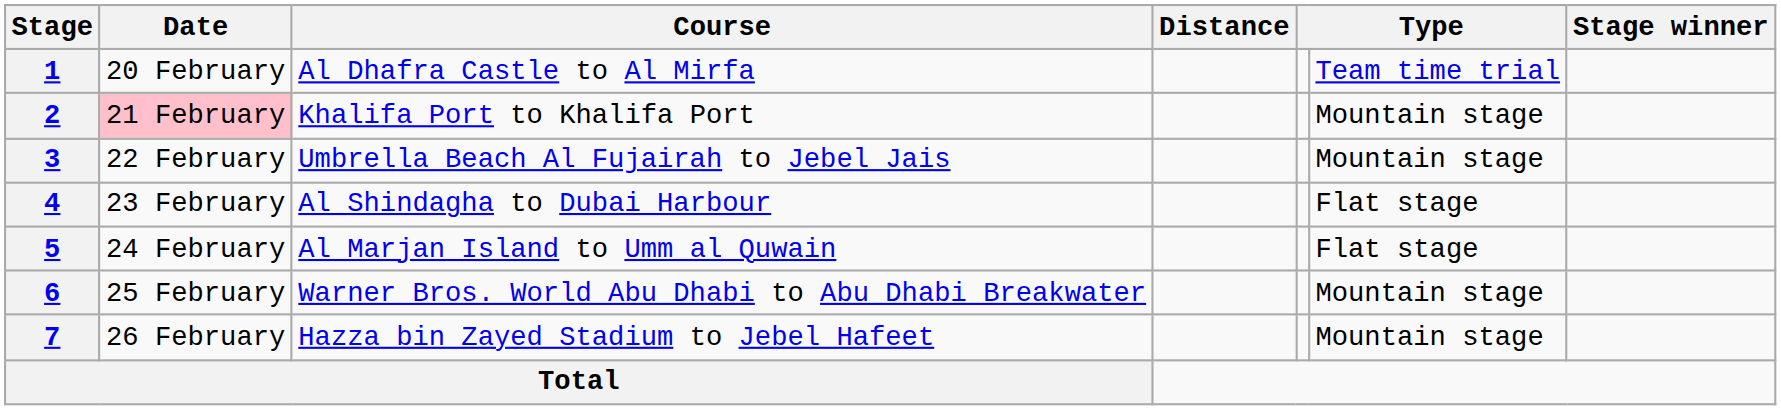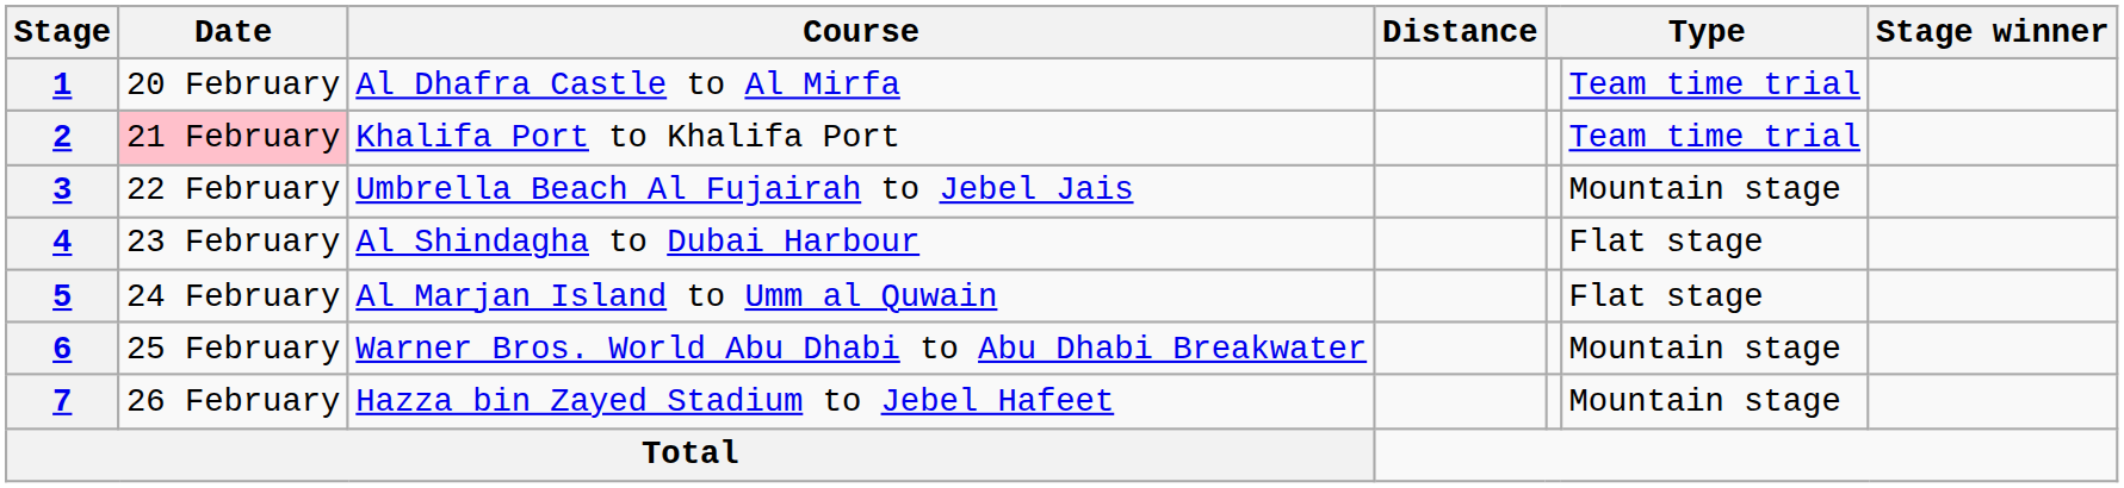2 | column 6: Mountain stage -> Team time trial
